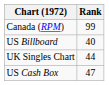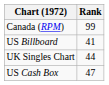US Billboard | Rank: 40 -> 41
